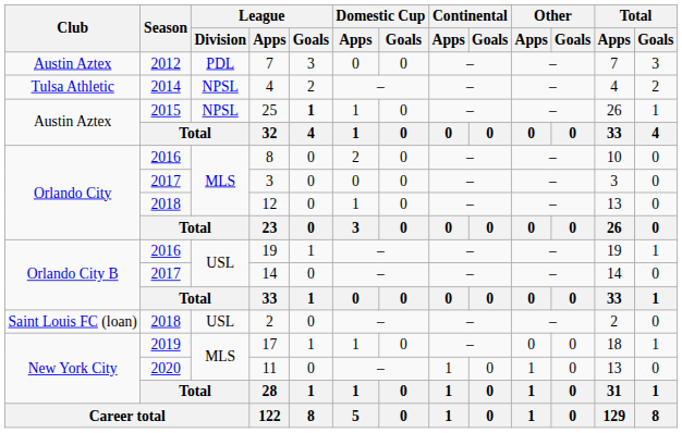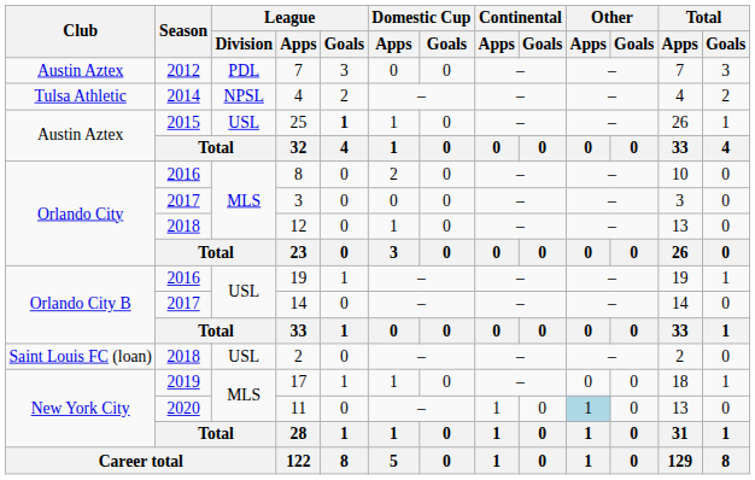25 | League / Division: NPSL -> USL
11 | Other / Apps: no background -> lightblue background
